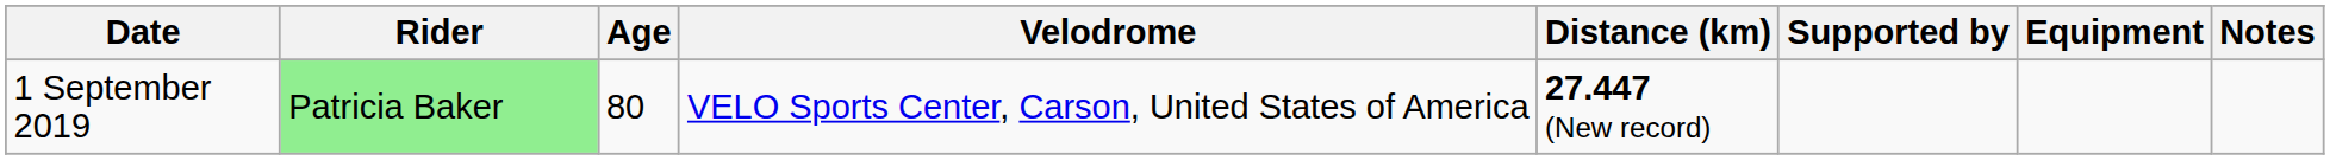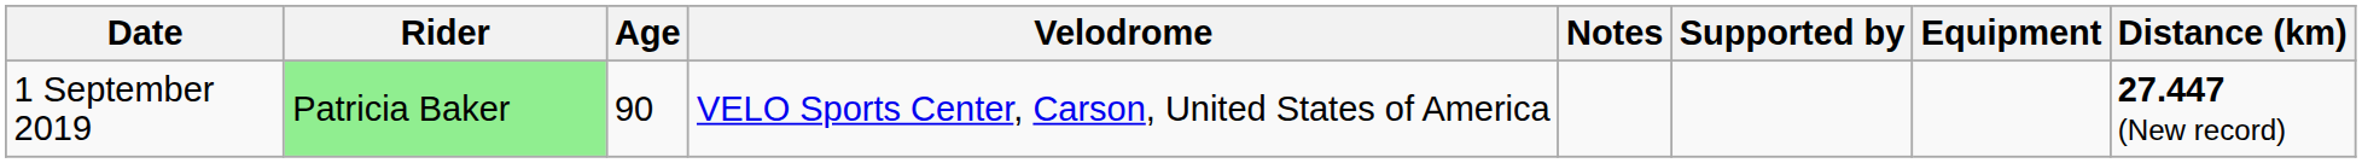columns swapped: Distance (km) <-> Notes
1 September 2019 | Age: 80 -> 90
